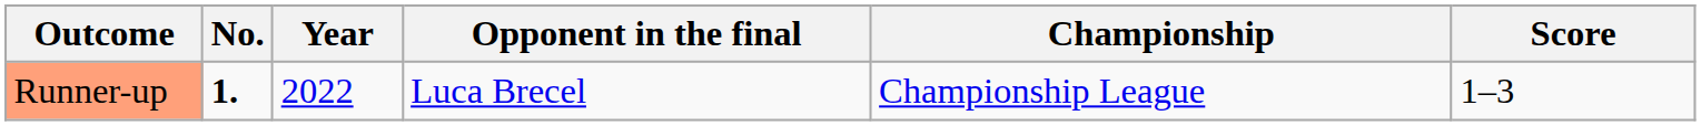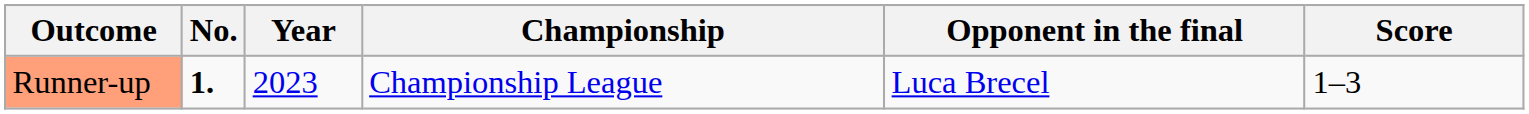columns swapped: Championship <-> Opponent in the final
Runner-up | Year: 2022 -> 2023
